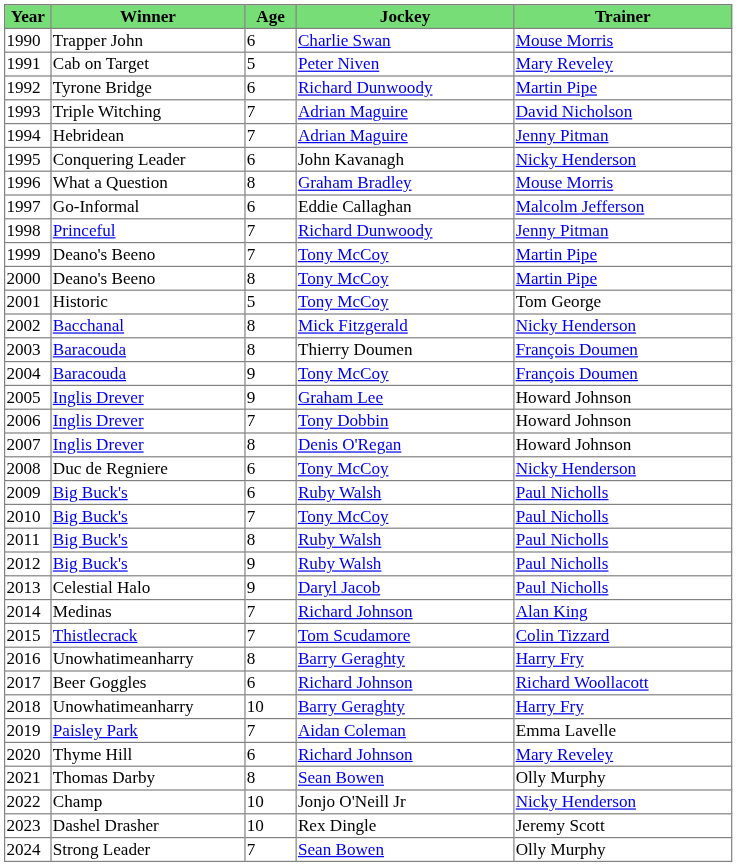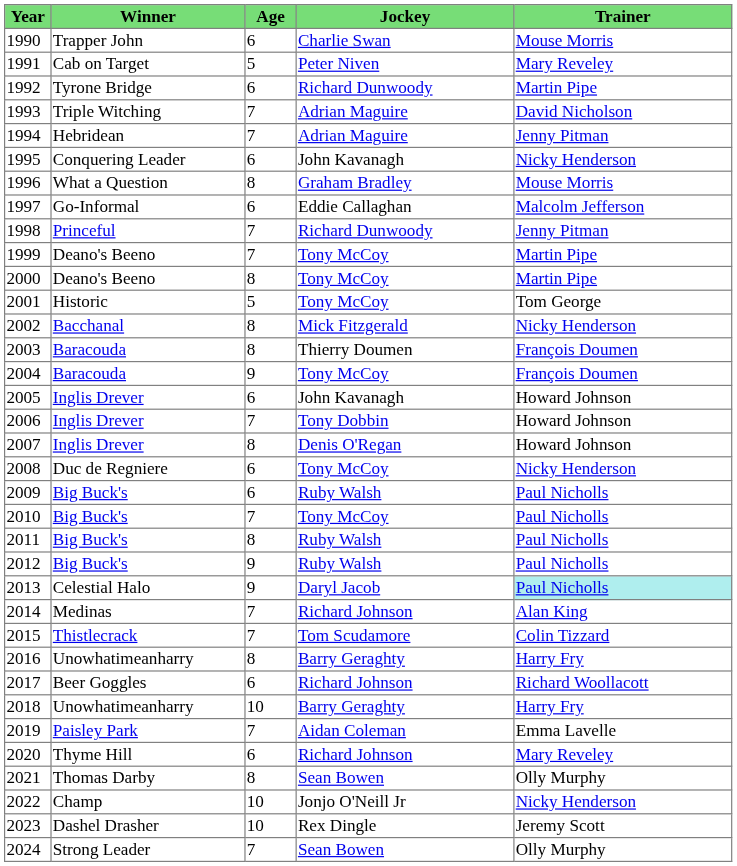2005 | Age: 9 -> 6
2005 | Jockey: Graham Lee -> John Kavanagh
2013 | Trainer: no background -> paleturquoise background
